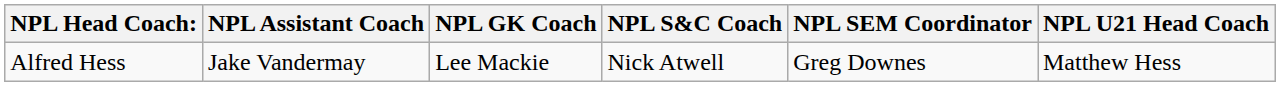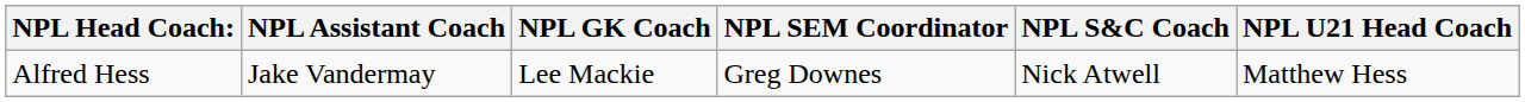columns swapped: NPL S&C Coach <-> NPL SEM Coordinator
